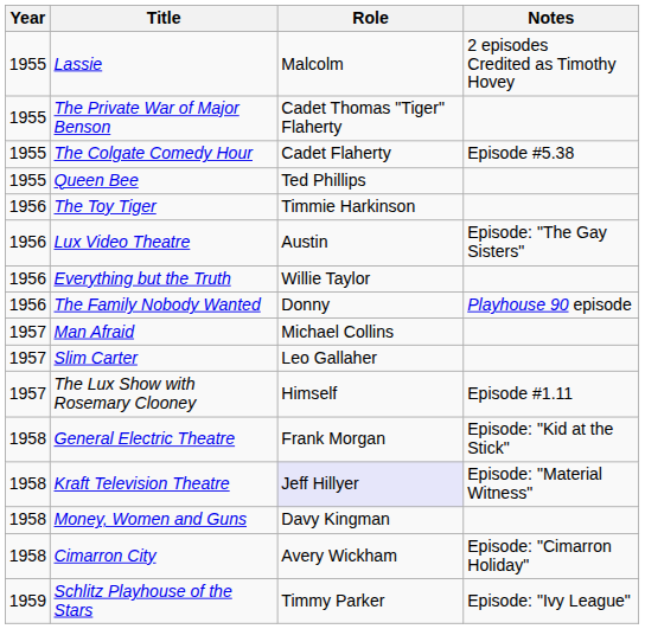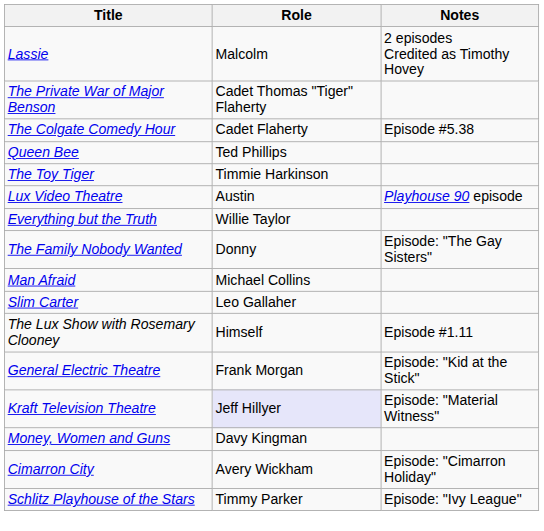- column: Year | 1955 | 1955 | 1955 | 1955 | 1956 | 1956 | 1956 | 1956 | 1957 | 1957 | 1957 | 1958 | 1958 | 1958 | 1958 | 1959
Lux Video Theatre | Notes: Episode: "The Gay Sisters" -> Playhouse 90 episode
The Family Nobody Wanted | Notes: Playhouse 90 episode -> Episode: "The Gay Sisters"
